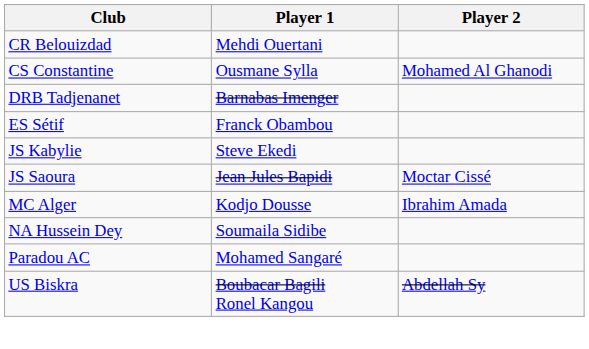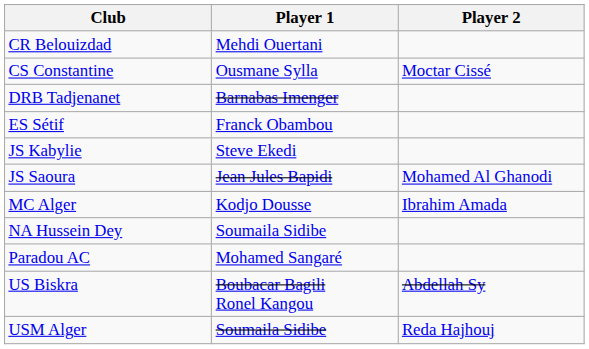CS Constantine | Player 2: Mohamed Al Ghanodi -> Moctar Cissé
JS Saoura | Player 2: Moctar Cissé -> Mohamed Al Ghanodi
+ row: USM Alger | Soumaila Sidibe | Reda Hajhouj
